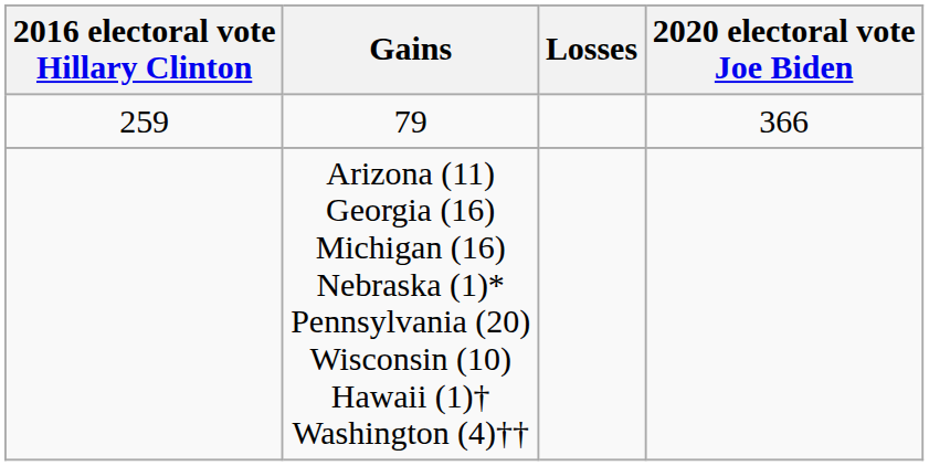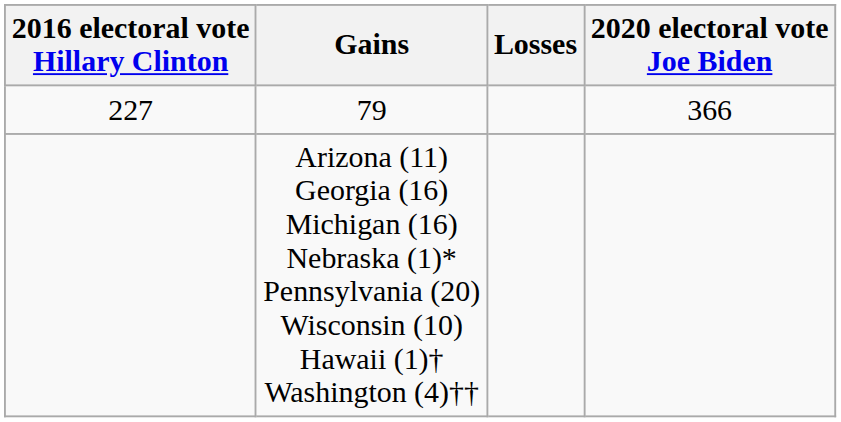79 | 2016 electoral vote Hillary Clinton: 259 -> 227
